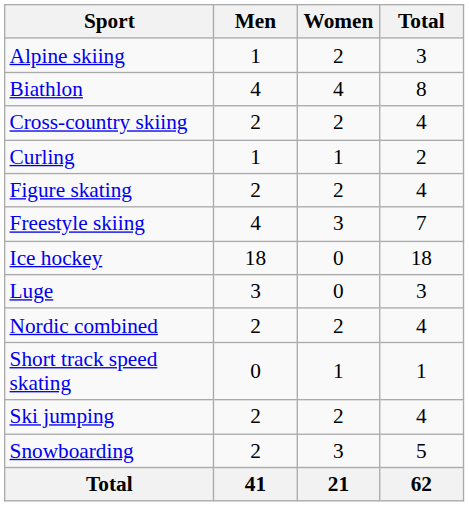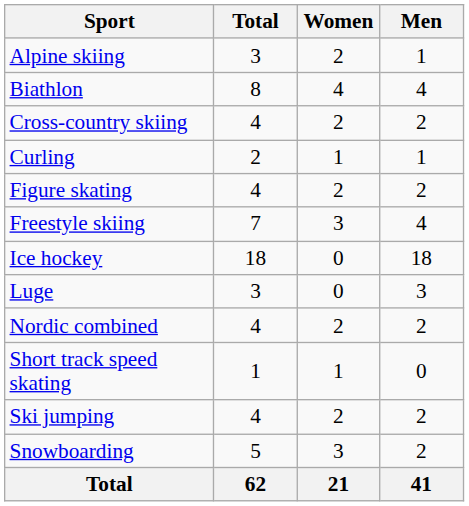columns swapped: Men <-> Total
